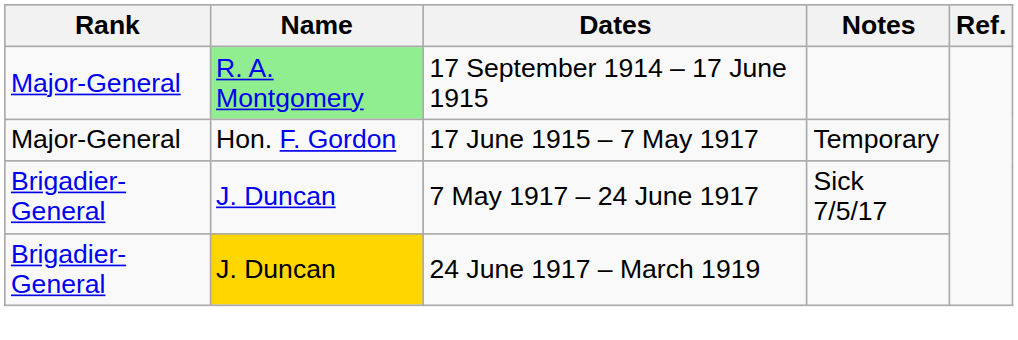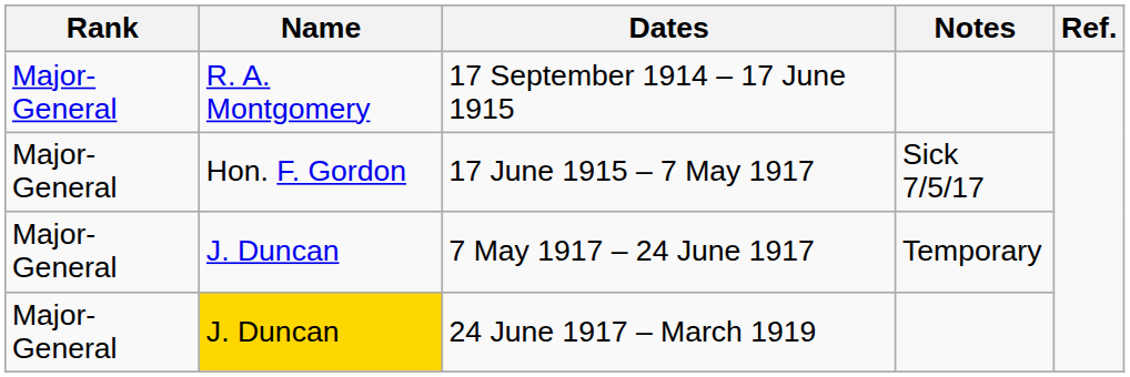17 September 1914 – 17 June 1915 | Name: lightgreen background -> no background
17 June 1915 – 7 May 1917 | Notes: Temporary -> Sick 7/5/17
7 May 1917 – 24 June 1917 | Rank: Brigadier-General -> Major-General
7 May 1917 – 24 June 1917 | Notes: Sick 7/5/17 -> Temporary
24 June 1917 – March 1919 | Rank: Brigadier-General -> Major-General
